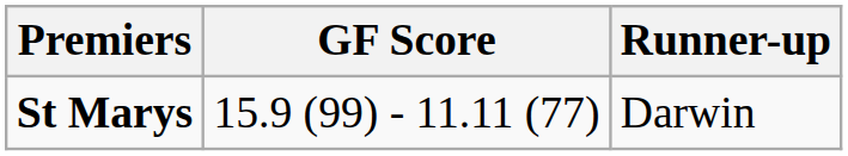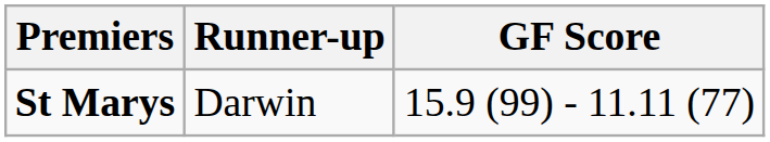columns swapped: GF Score <-> Runner-up
